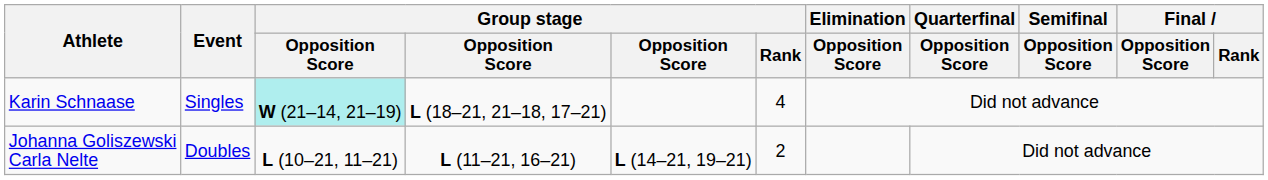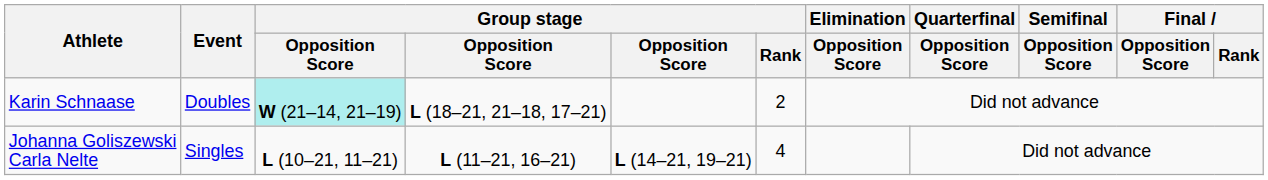Karin Schnaase | Event: Singles -> Doubles
Karin Schnaase | Group stage / Rank: 4 -> 2
Johanna Goliszewski Carla Nelte | Event: Doubles -> Singles
Johanna Goliszewski Carla Nelte | Group stage / Rank: 2 -> 4
